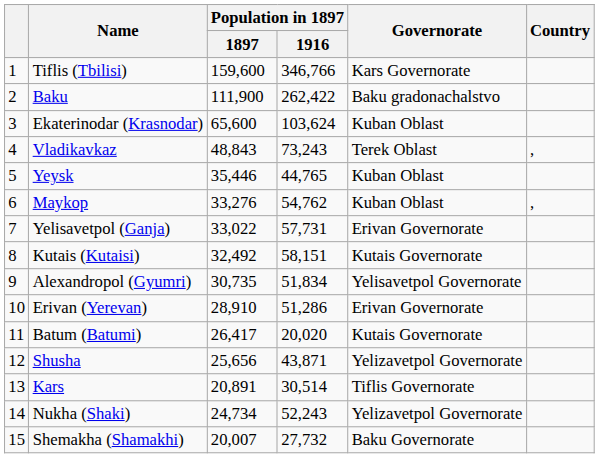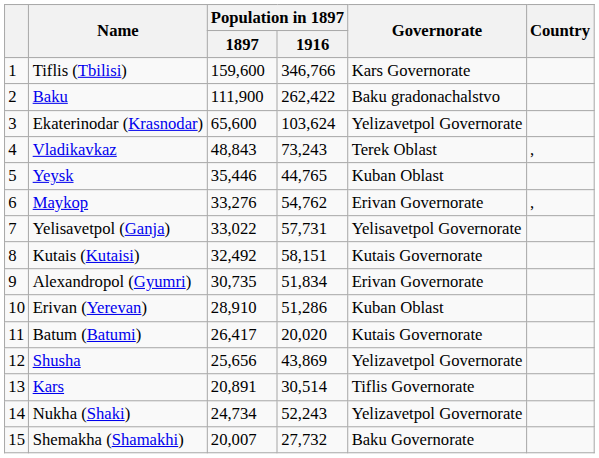Ekaterinodar (Krasnodar) | Governorate: Kuban Oblast -> Yelizavetpol Governorate
Maykop | Governorate: Kuban Oblast -> Erivan Governorate
Yelisavetpol (Ganja) | Governorate: Erivan Governorate -> Yelisavetpol Governorate
Alexandropol (Gyumri) | Governorate: Yelisavetpol Governorate -> Erivan Governorate
Erivan (Yerevan) | Governorate: Erivan Governorate -> Kuban Oblast
Shusha | Population in 1897 / 1916: 43,871 -> 43,869
